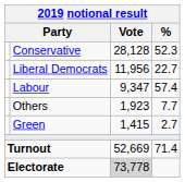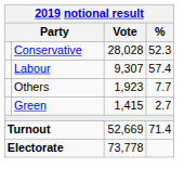Conservative | Vote: 28,128 -> 28,028
- row: Liberal Democrats | 11,956 | 22.7
Labour | Vote: 9,347 -> 9,307
Electorate | Vote: lightgrey background -> no background
